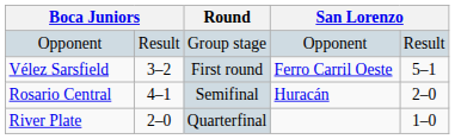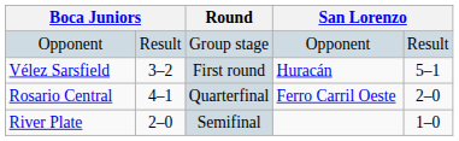Vélez Sarsfield | column 5: Ferro Carril Oeste -> Huracán
Rosario Central | Round: Semifinal -> Quarterfinal
Rosario Central | column 5: Huracán -> Ferro Carril Oeste
River Plate | Round: Quarterfinal -> Semifinal
